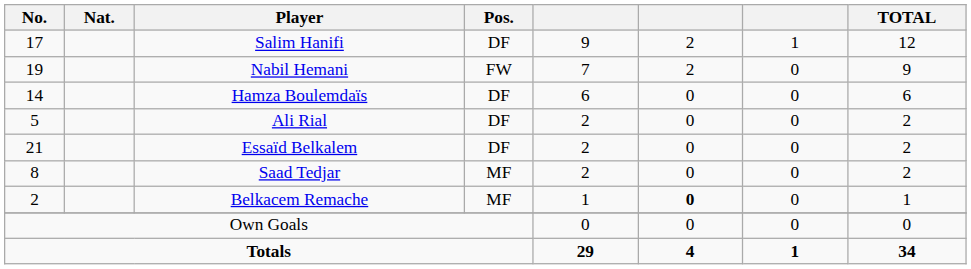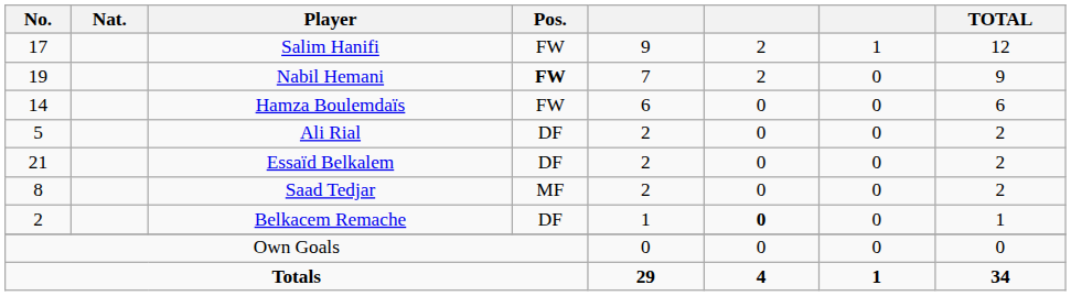Salim Hanifi | Pos.: DF -> FW
Nabil Hemani | Pos.: normal -> bold
Hamza Boulemdaïs | Pos.: DF -> FW
Belkacem Remache | Pos.: MF -> DF
